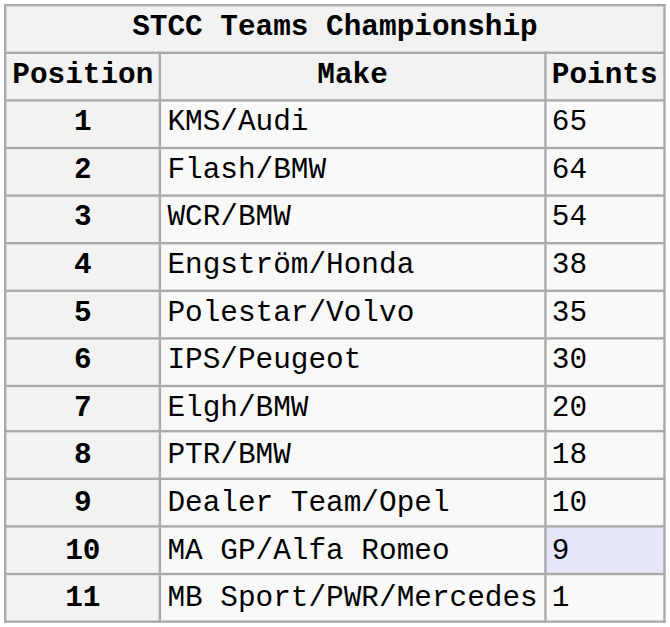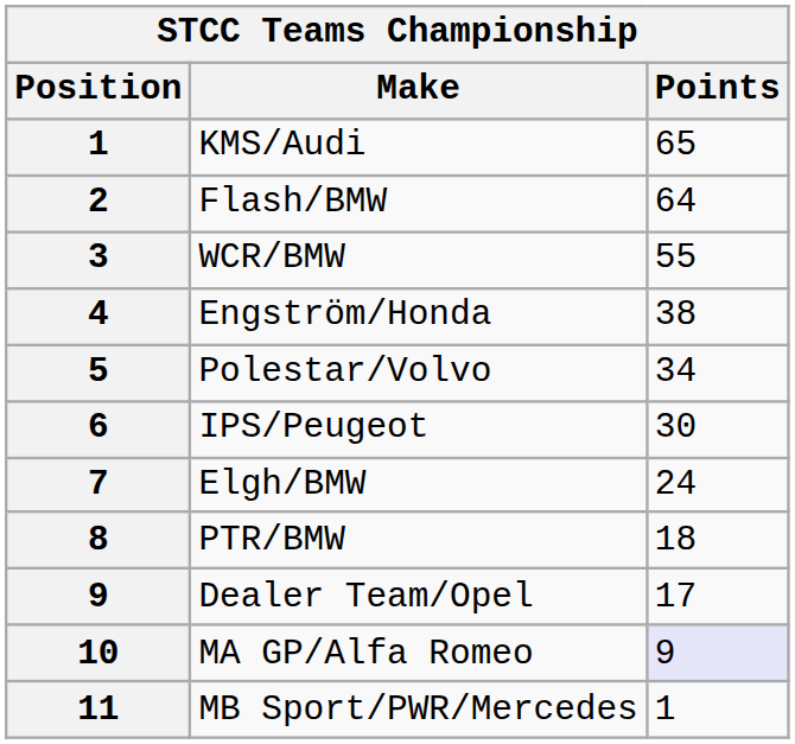WCR/BMW | Points: 54 -> 55
Polestar/Volvo | Points: 35 -> 34
Elgh/BMW | Points: 20 -> 24
Dealer Team/Opel | Points: 10 -> 17
